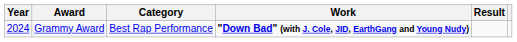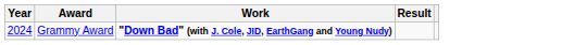- column: Category | Best Rap Performance
